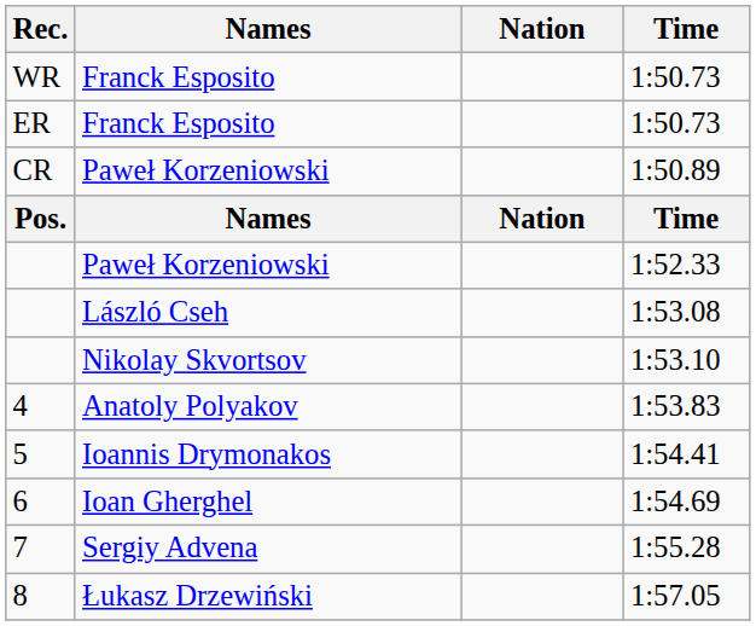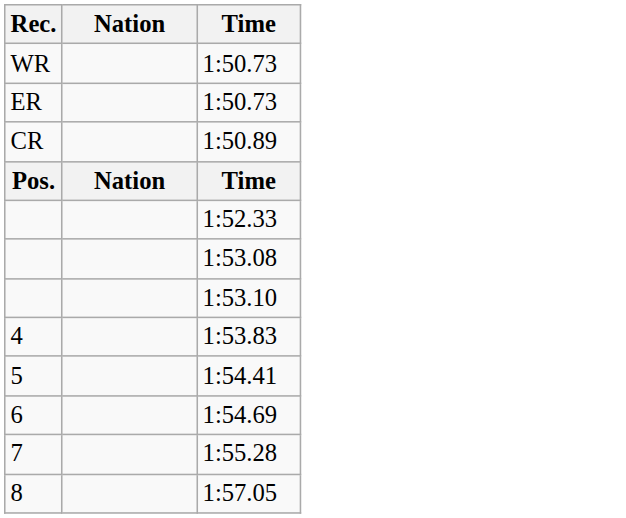- column: Names | Franck Esposito | Franck Esposito | Paweł Korzeniowski | Names | Paweł Korzeniowski | László Cseh | Nikolay Skvortsov | Anatoly Polyakov | Ioannis Drymonakos | Ioan Gherghel | Sergiy Advena | Łukasz Drzewiński
